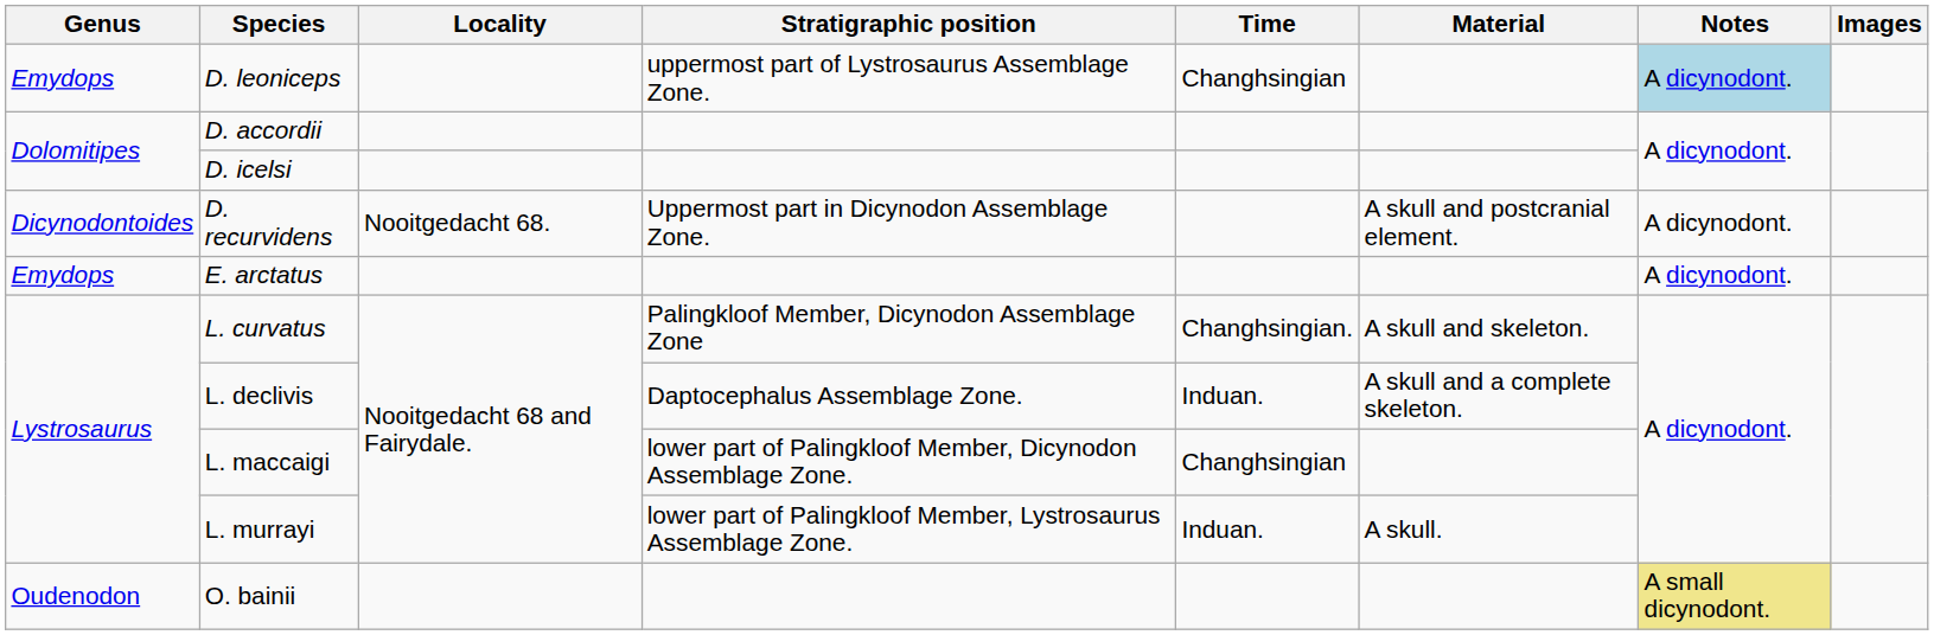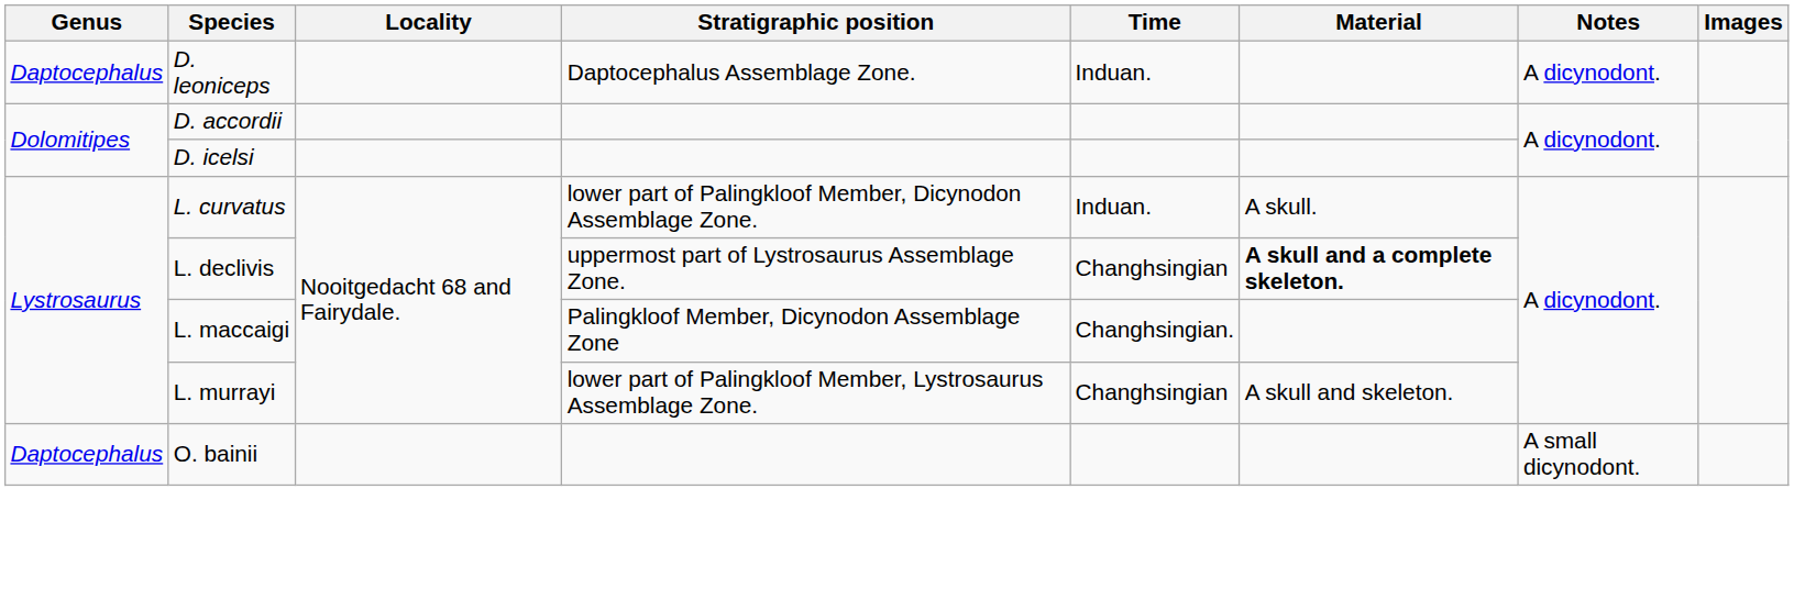D. leoniceps | Genus: Emydops -> Daptocephalus
D. leoniceps | Stratigraphic position: uppermost part of Lystrosaurus Assemblage Zone. -> Daptocephalus Assemblage Zone.
D. leoniceps | Time: Changhsingian -> Induan.
D. leoniceps | Notes: lightblue background -> no background
- row: Dicynodontoides | D. recurvidens | Nooitgedacht 68. | Uppermost part in Dicynodon Assemblage Zone. | A skull and postcranial element. | A dicynodont.
- row: Emydops | E. arctatus | A dicynodont.
L. curvatus | Stratigraphic position: Palingkloof Member, Dicynodon Assemblage Zone -> lower part of Palingkloof Member, Dicynodon Assemblage Zone.
L. curvatus | Time: Changhsingian. -> Induan.
L. curvatus | Material: A skull and skeleton. -> A skull.
L. declivis | Stratigraphic position: Daptocephalus Assemblage Zone. -> uppermost part of Lystrosaurus Assemblage Zone.
L. declivis | Time: Induan. -> Changhsingian
L. declivis | Material: normal -> bold
L. maccaigi | Stratigraphic position: lower part of Palingkloof Member, Dicynodon Assemblage Zone. -> Palingkloof Member, Dicynodon Assemblage Zone
L. maccaigi | Time: Changhsingian -> Changhsingian.
L. murrayi | Time: Induan. -> Changhsingian
L. murrayi | Material: A skull. -> A skull and skeleton.
O. bainii | Genus: Oudenodon -> Daptocephalus
O. bainii | Notes: khaki background -> no background
